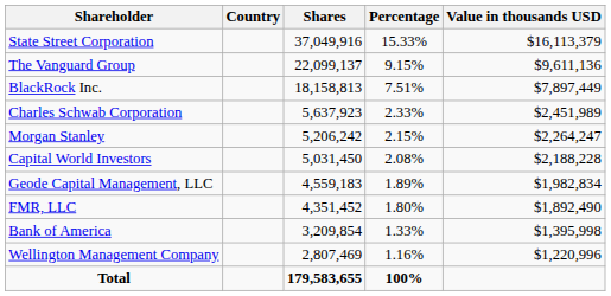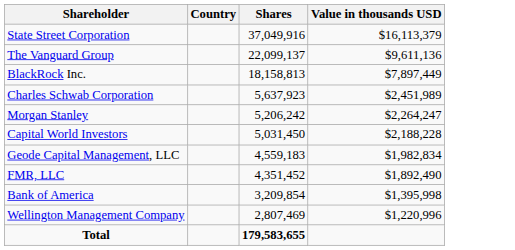- column: Percentage | 15.33% | 9.15% | 7.51% | 2.33% | 2.15% | 2.08% | 1.89% | 1.80% | 1.33% | 1.16% | 100%
